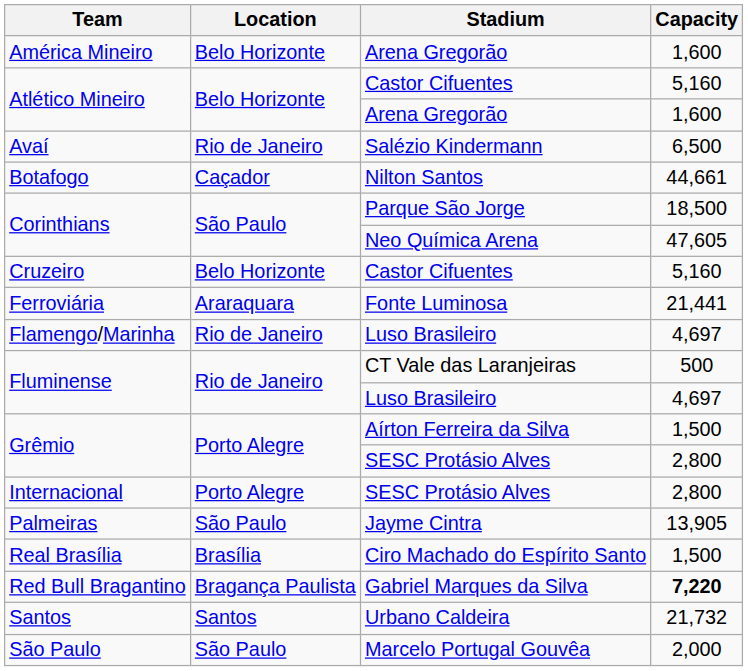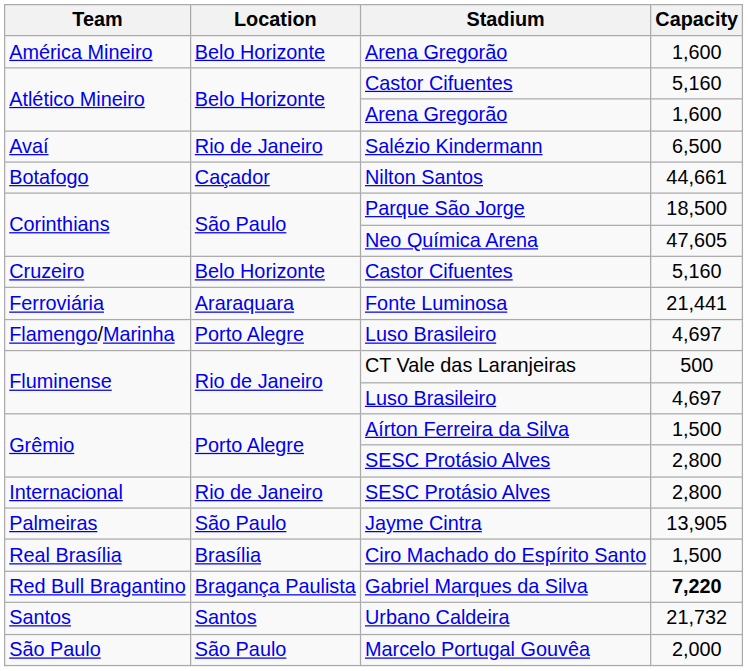Flamengo/Marinha | Location: Rio de Janeiro -> Porto Alegre
Internacional | Location: Porto Alegre -> Rio de Janeiro
